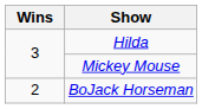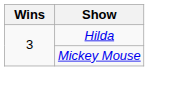- row: 2 | BoJack Horseman
